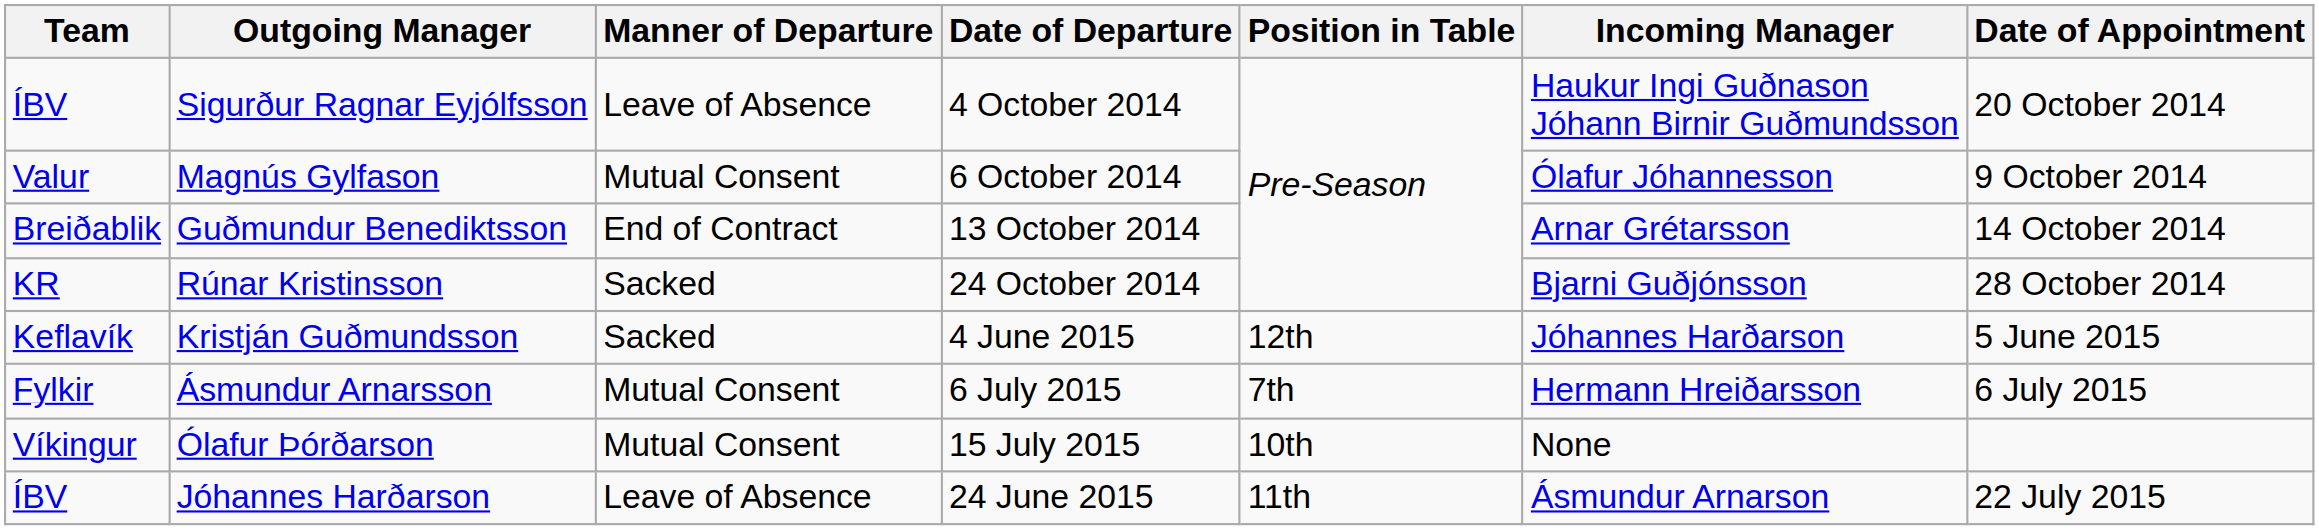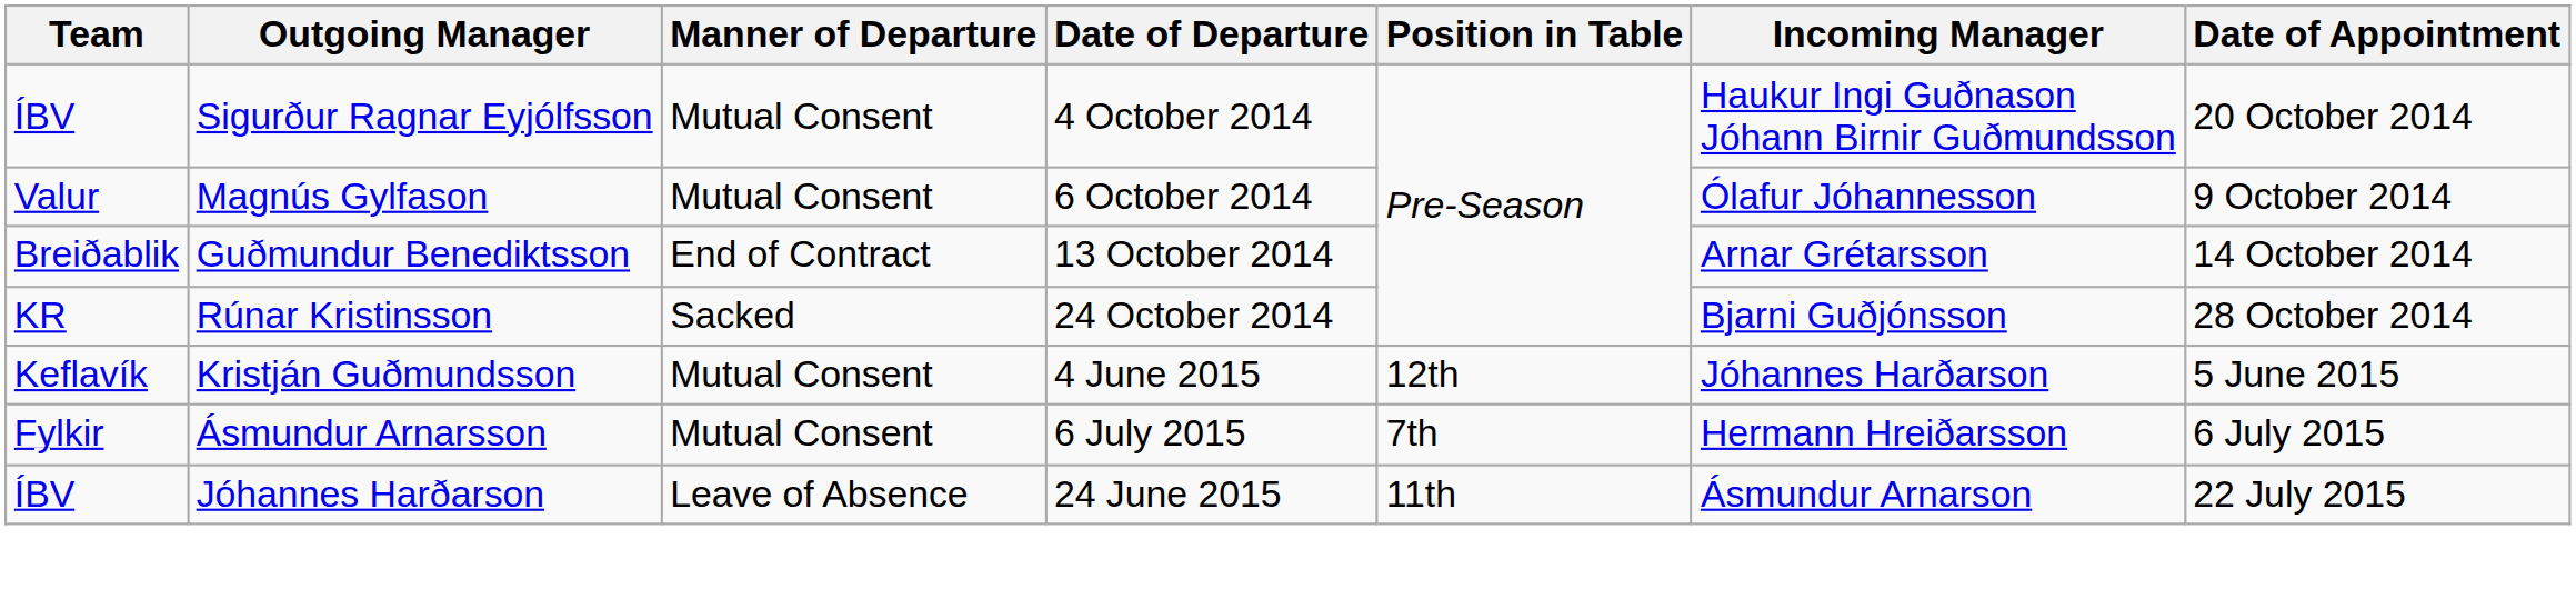Sigurður Ragnar Eyjólfsson | Manner of Departure: Leave of Absence -> Mutual Consent
Kristján Guðmundsson | Manner of Departure: Sacked -> Mutual Consent
- row: Víkingur | Ólafur Þórðarson | Mutual Consent | 15 July 2015 | 10th | None
